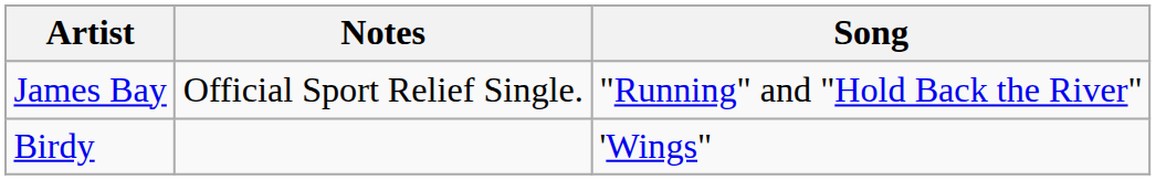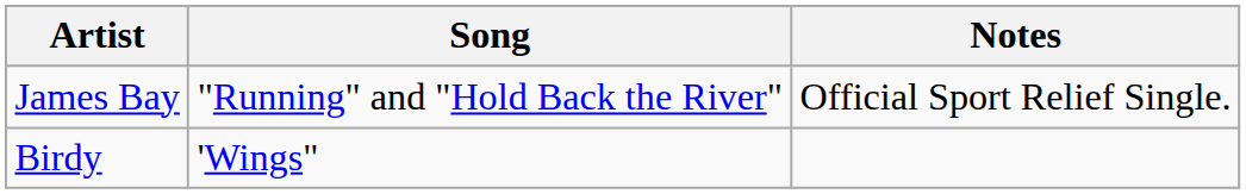columns swapped: Song <-> Notes
